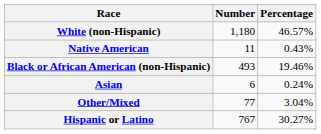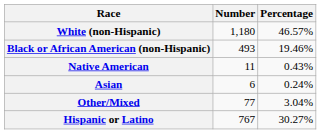rows swapped: Black or African American (non-Hispanic) <-> Native American
